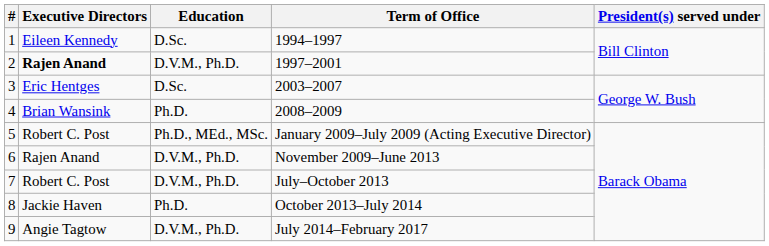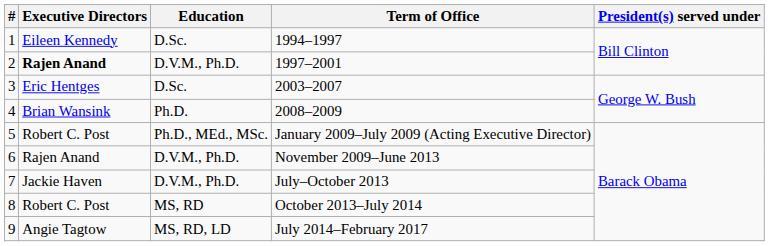July–October 2013 | Executive Directors: Robert C. Post -> Jackie Haven
October 2013–July 2014 | Executive Directors: Jackie Haven -> Robert C. Post
October 2013–July 2014 | Education: Ph.D. -> MS, RD
July 2014–February 2017 | Education: D.V.M., Ph.D. -> MS, RD, LD
